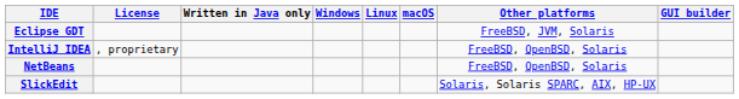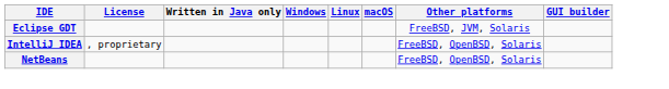- row: SlickEdit | Solaris, Solaris SPARC, AIX, HP-UX
